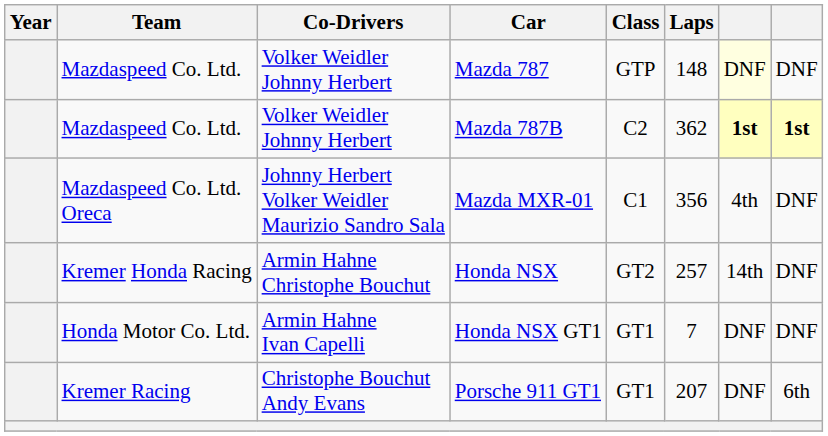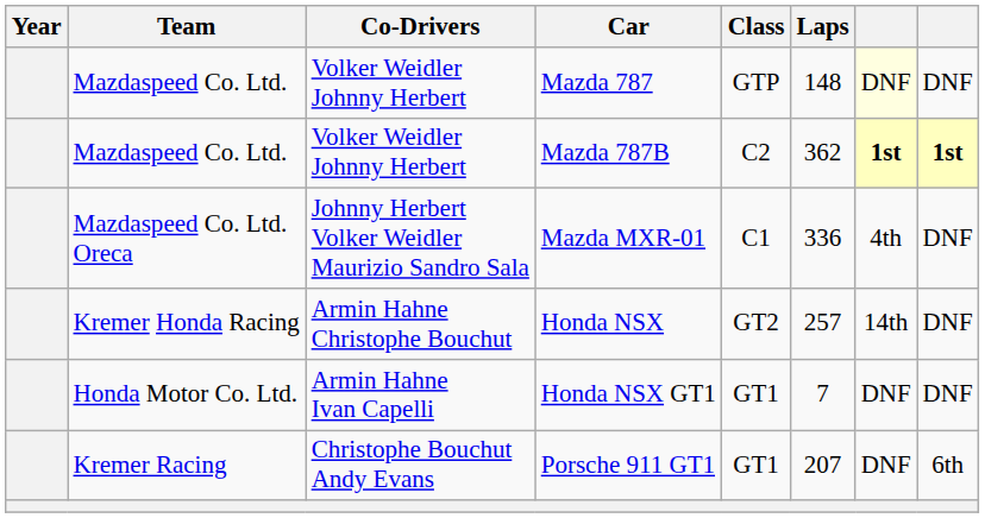Mazda MXR-01 | Laps: 356 -> 336
